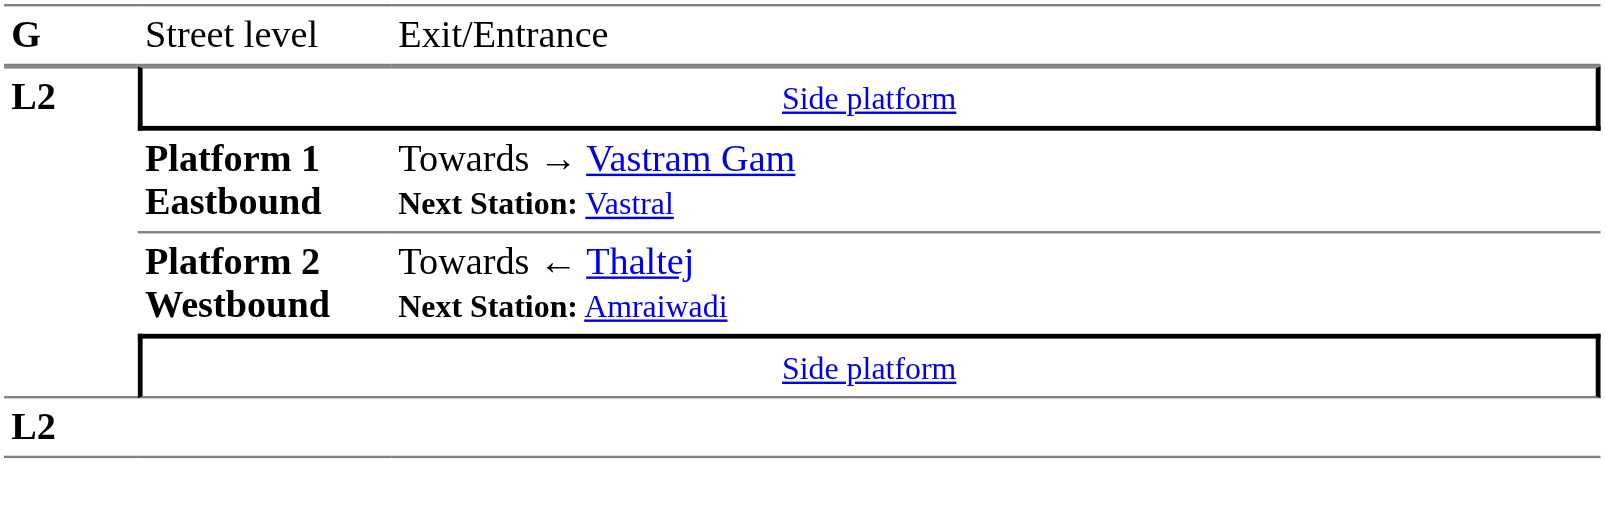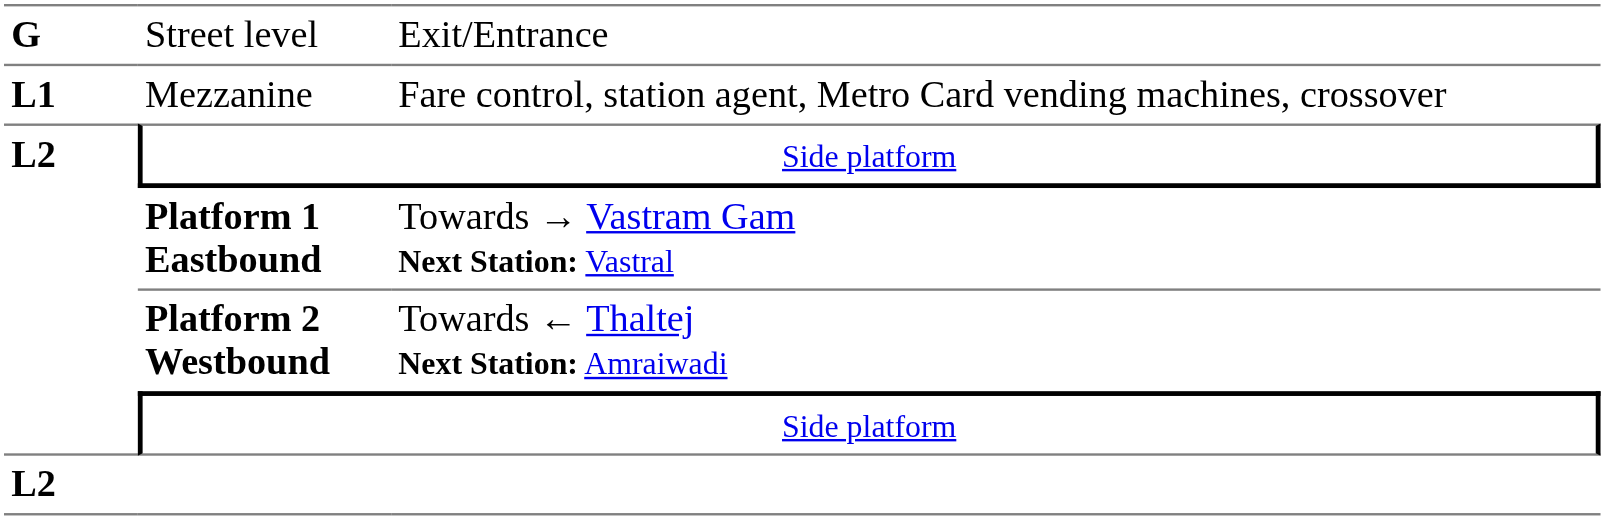+ row: L1 | Mezzanine | Fare control, station agent, Metro Card vending machines, crossover
